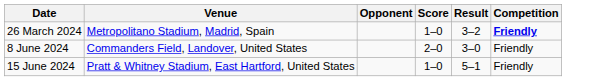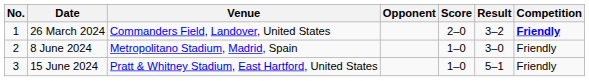+ column: No. | 1 | 2 | 3
26 March 2024 | Venue: Metropolitano Stadium, Madrid, Spain -> Commanders Field, Landover, United States
26 March 2024 | Score: 1–0 -> 2–0
8 June 2024 | Venue: Commanders Field, Landover, United States -> Metropolitano Stadium, Madrid, Spain
8 June 2024 | Score: 2–0 -> 1–0
